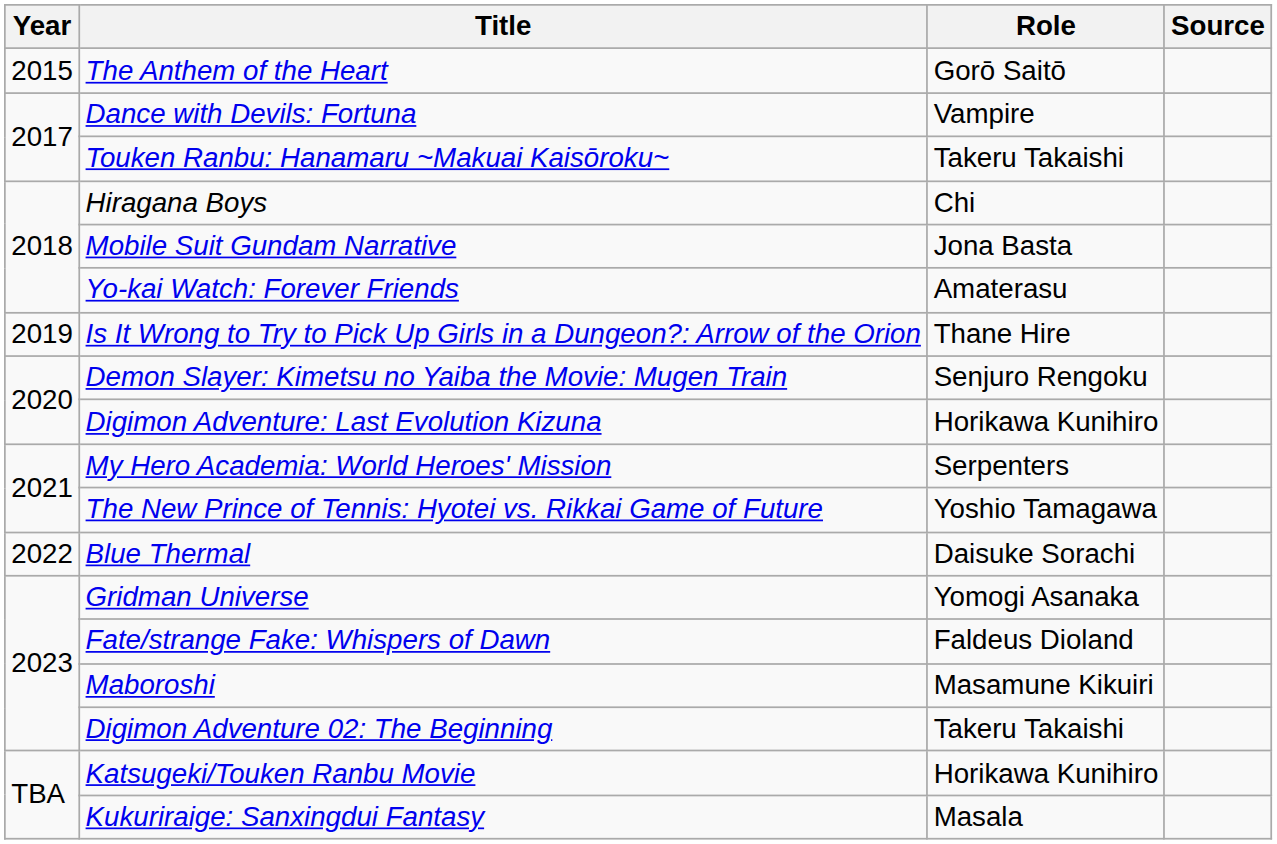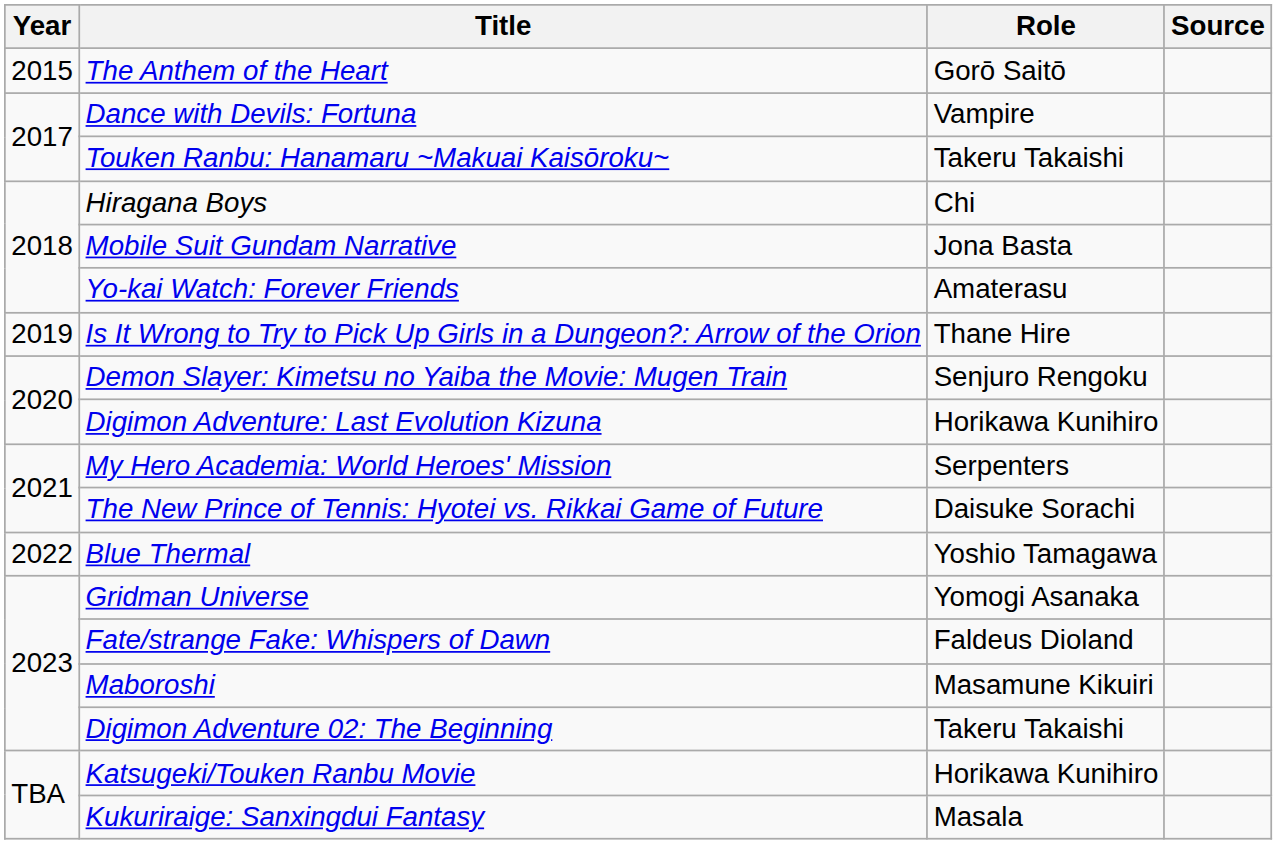The New Prince of Tennis: Hyotei vs. Rikkai Game of Future | Role: Yoshio Tamagawa -> Daisuke Sorachi
Blue Thermal | Role: Daisuke Sorachi -> Yoshio Tamagawa
